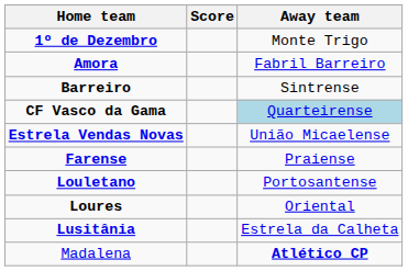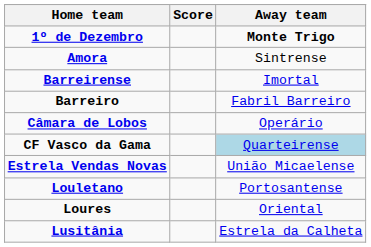1º de Dezembro | Away team: normal -> bold
Amora | Away team: Fabril Barreiro -> Sintrense
+ row: Barreirense | Imortal
Barreiro | Away team: Sintrense -> Fabril Barreiro
+ row: Câmara de Lobos | Operário
- row: Farense | Praiense
- row: Madalena | Atlético CP
